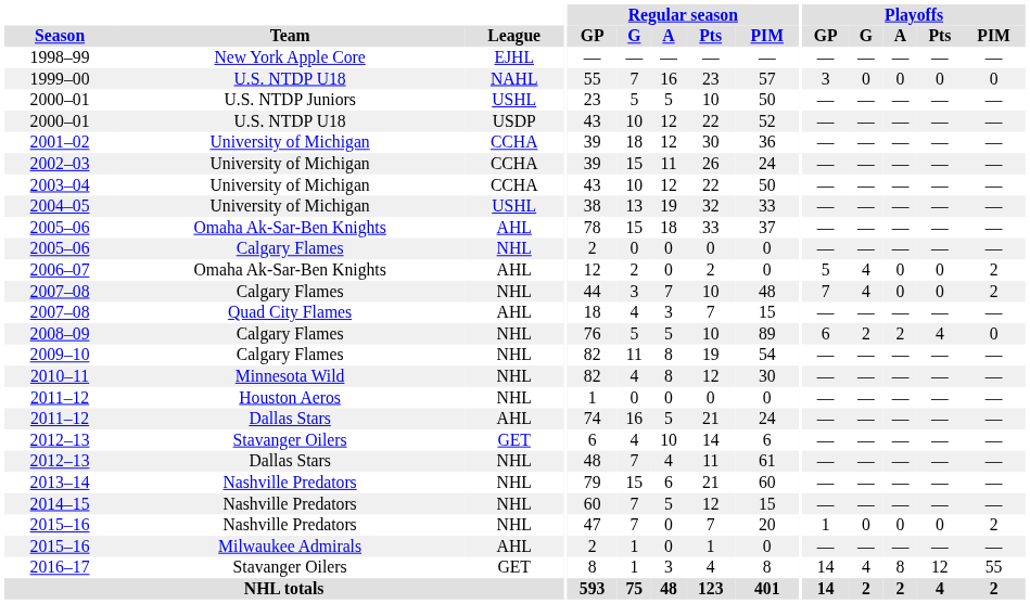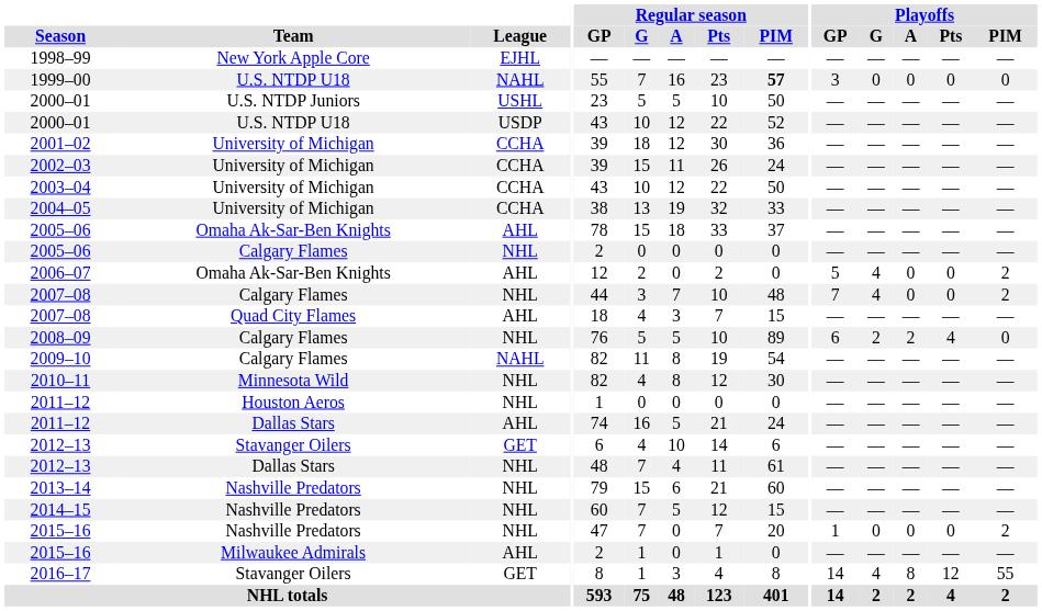1999–00 | Regular season / PIM: normal -> bold
2004–05 | League: USHL -> CCHA
2009–10 | League: NHL -> NAHL
